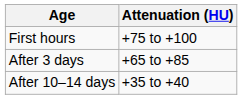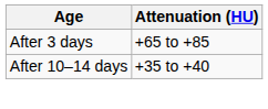- row: First hours | +75 to +100
